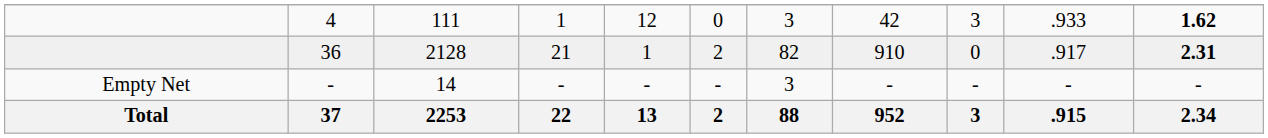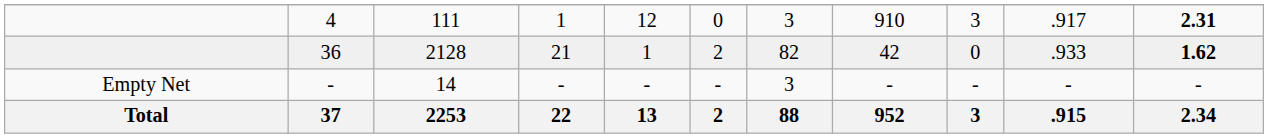4 | column 8: 42 -> 910
4 | column 10: .933 -> .917
4 | column 11: 1.62 -> 2.31
36 | column 8: 910 -> 42
36 | column 10: .917 -> .933
36 | column 11: 2.31 -> 1.62
